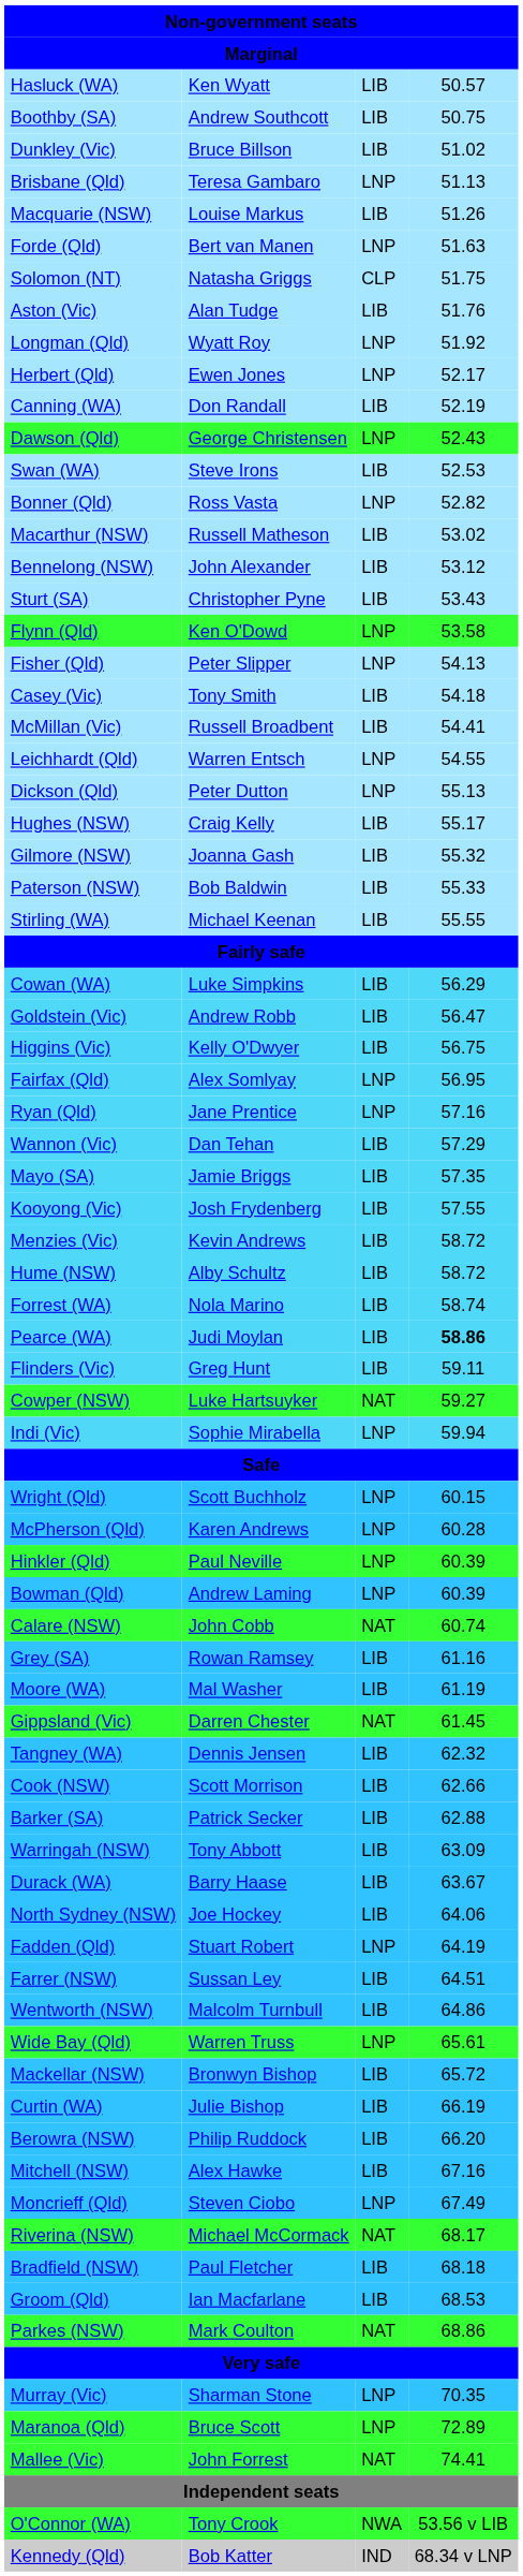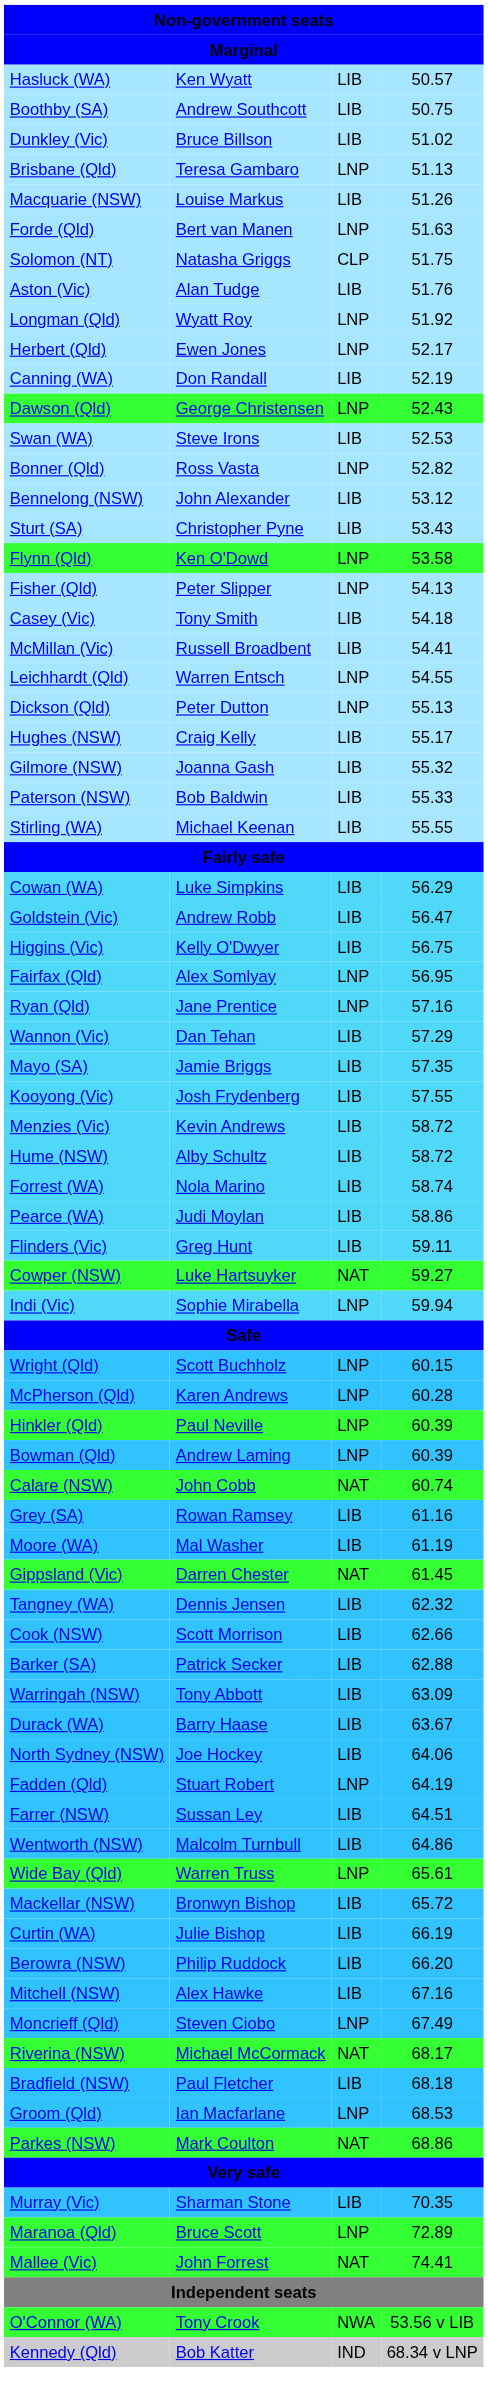- row: Macarthur (NSW) | Russell Matheson | LIB | 53.02
Pearce (WA) | column 4: bold -> normal
Groom (Qld) | column 3: LIB -> LNP
Murray (Vic) | column 3: LNP -> LIB
